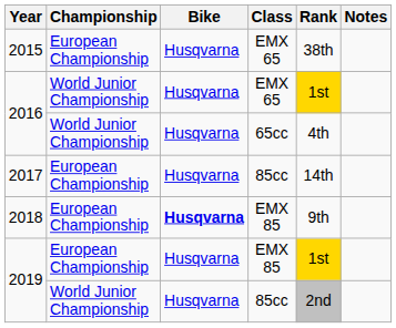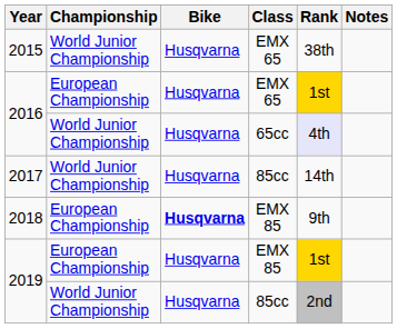2015 | Championship: European Championship -> World Junior Championship
2016 / EMX 65 | Championship: World Junior Championship -> European Championship
2016 / 65cc | Rank: no background -> lavender background
2017 | Championship: European Championship -> World Junior Championship
